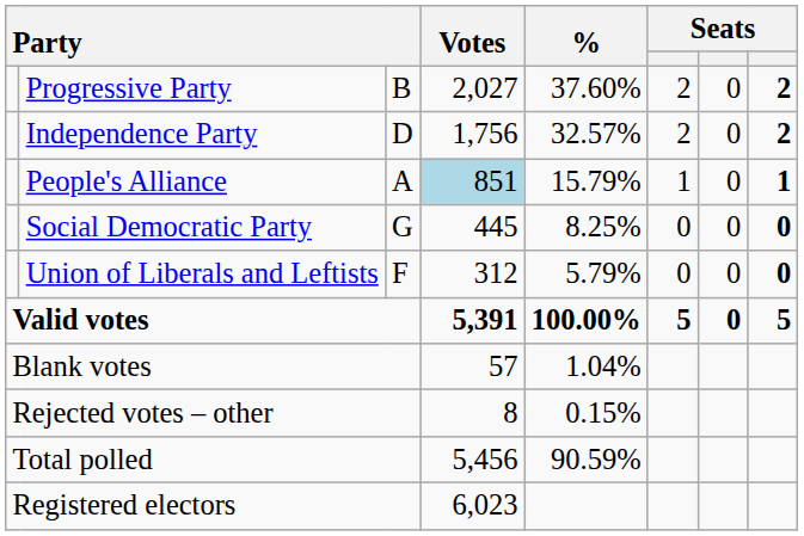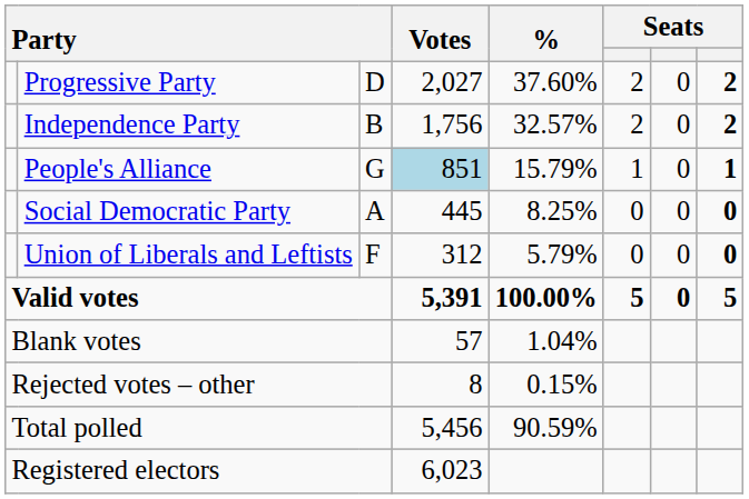Progressive Party | column 3: B -> D
Independence Party | column 3: D -> B
People's Alliance | column 3: A -> G
Social Democratic Party | column 3: G -> A
